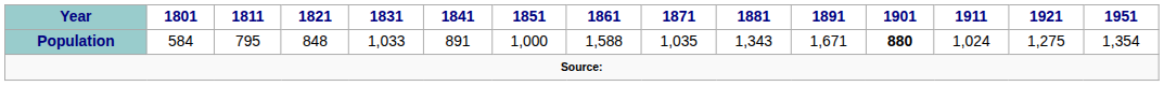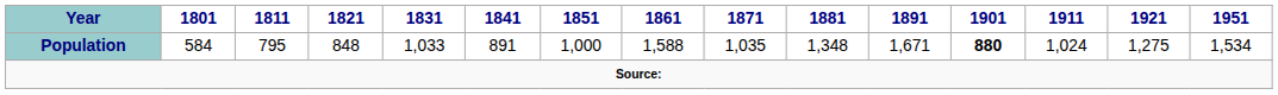Population | 1881: 1,343 -> 1,348
Population | 1951: 1,354 -> 1,534
